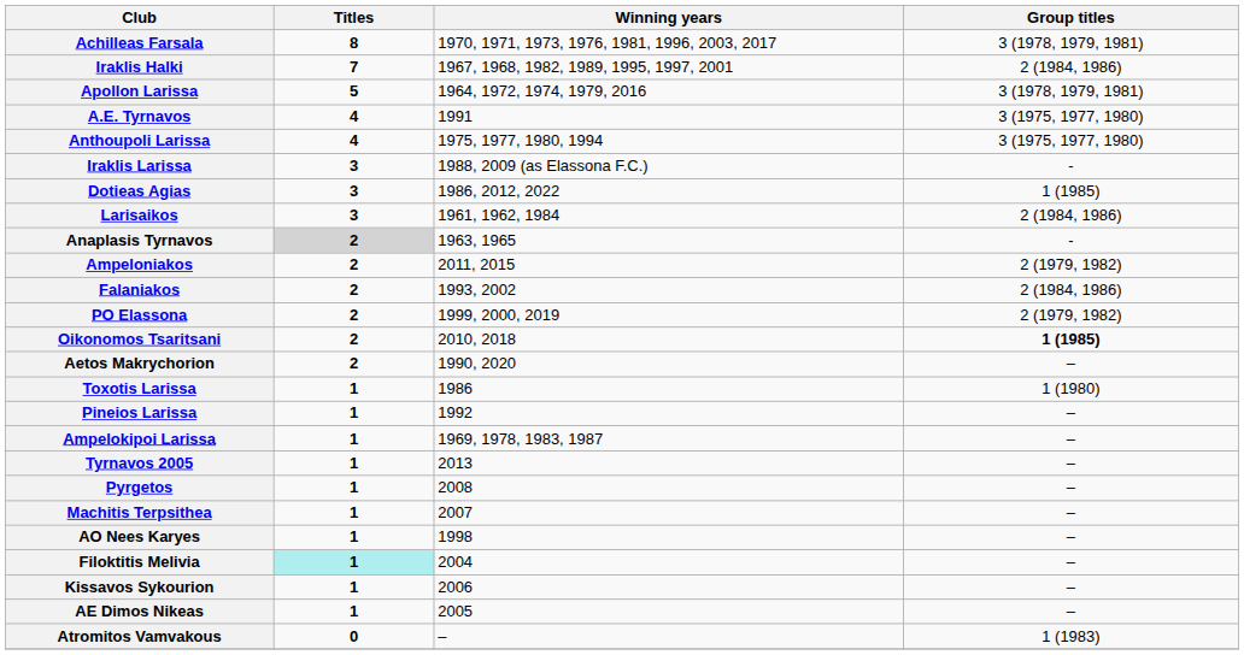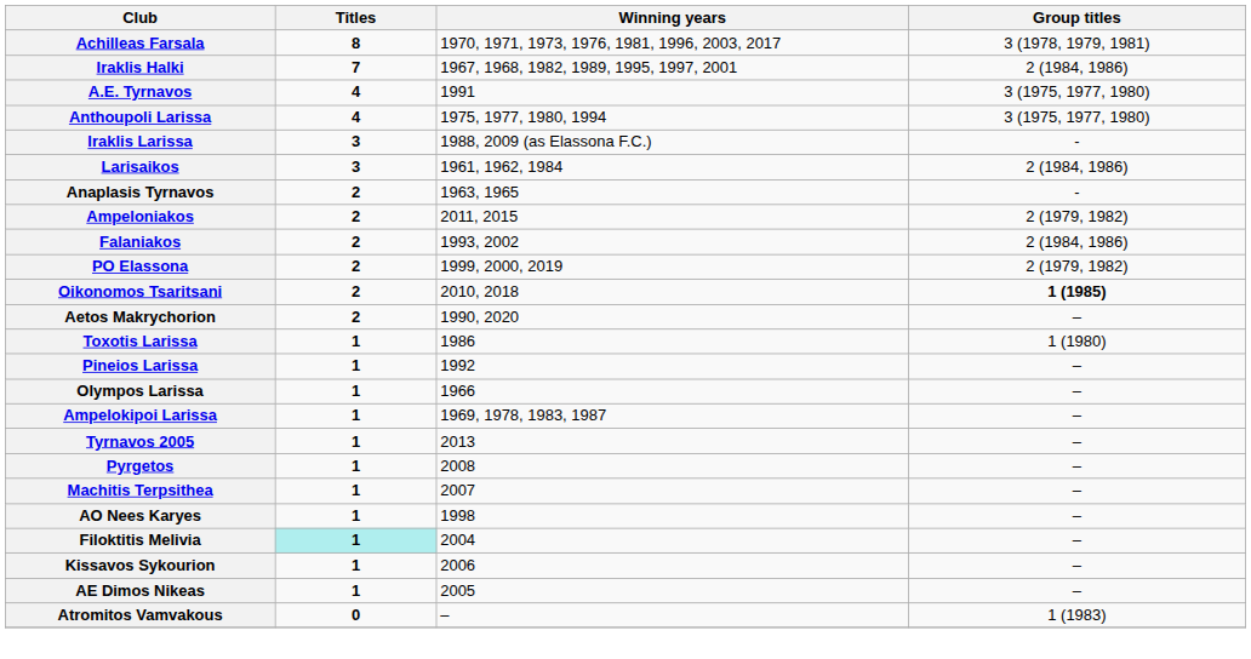- row: Apollon Larissa | 5 | 1964, 1972, 1974, 1979, 2016 | 3 (1978, 1979, 1981)
- row: Dotieas Agias | 3 | 1986, 2012, 2022 | 1 (1985)
Anaplasis Tyrnavos | Titles: lightgrey background -> no background
+ row: Olympos Larissa | 1 | 1966 | –
